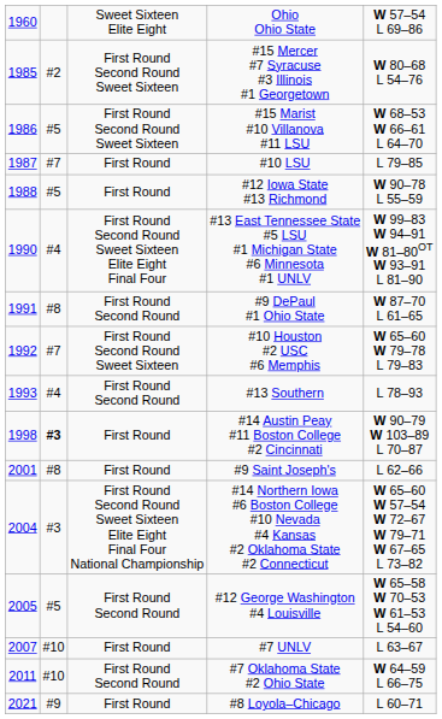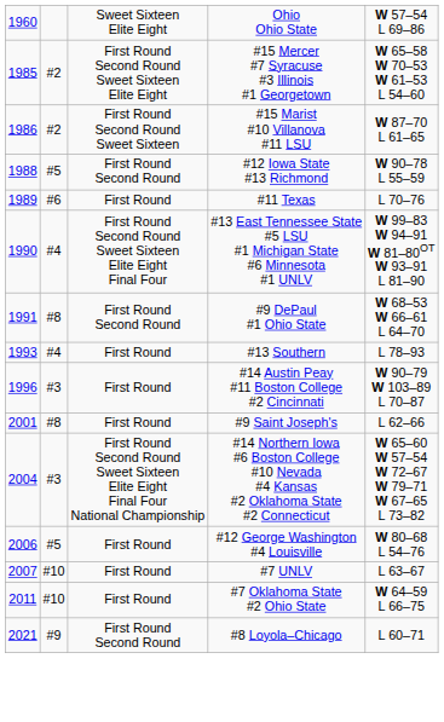#15 Mercer #7 Syracuse #3 Illinois #1 Georgetown | column 3: First Round Second Round Sweet Sixteen -> First Round Second Round Sweet Sixteen Elite Eight
#15 Mercer #7 Syracuse #3 Illinois #1 Georgetown | column 5: W 80–68 L 54–76 -> W 65–58 W 70–53 W 61–53 L 54–60
#15 Marist #10 Villanova #11 LSU | column 2: #5 -> #2
#15 Marist #10 Villanova #11 LSU | column 5: W 68–53 W 66–61 L 64–70 -> W 87–70 L 61–65
- row: 1987 | #7 | First Round | #10 LSU | L 79–85
#12 Iowa State #13 Richmond | column 3: First Round -> First Round Second Round
+ row: 1989 | #6 | First Round | #11 Texas | L 70–76
#9 DePaul #1 Ohio State | column 5: W 87–70 L 61–65 -> W 68–53 W 66–61 L 64–70
- row: 1992 | #7 | First Round Second Round Sweet Sixteen | #10 Houston #2 USC #6 Memphis | W 65–60 W 79–78 L 79–83
#13 Southern | column 3: First Round Second Round -> First Round
#14 Austin Peay #11 Boston College #2 Cincinnati | column 1: 1998 -> 1996
#14 Austin Peay #11 Boston College #2 Cincinnati | column 2: bold -> normal
#12 George Washington #4 Louisville | column 1: 2005 -> 2006
#12 George Washington #4 Louisville | column 3: First Round Second Round -> First Round
#12 George Washington #4 Louisville | column 5: W 65–58 W 70–53 W 61–53 L 54–60 -> W 80–68 L 54–76
#7 Oklahoma State #2 Ohio State | column 3: First Round Second Round -> First Round
#8 Loyola–Chicago | column 3: First Round -> First Round Second Round
